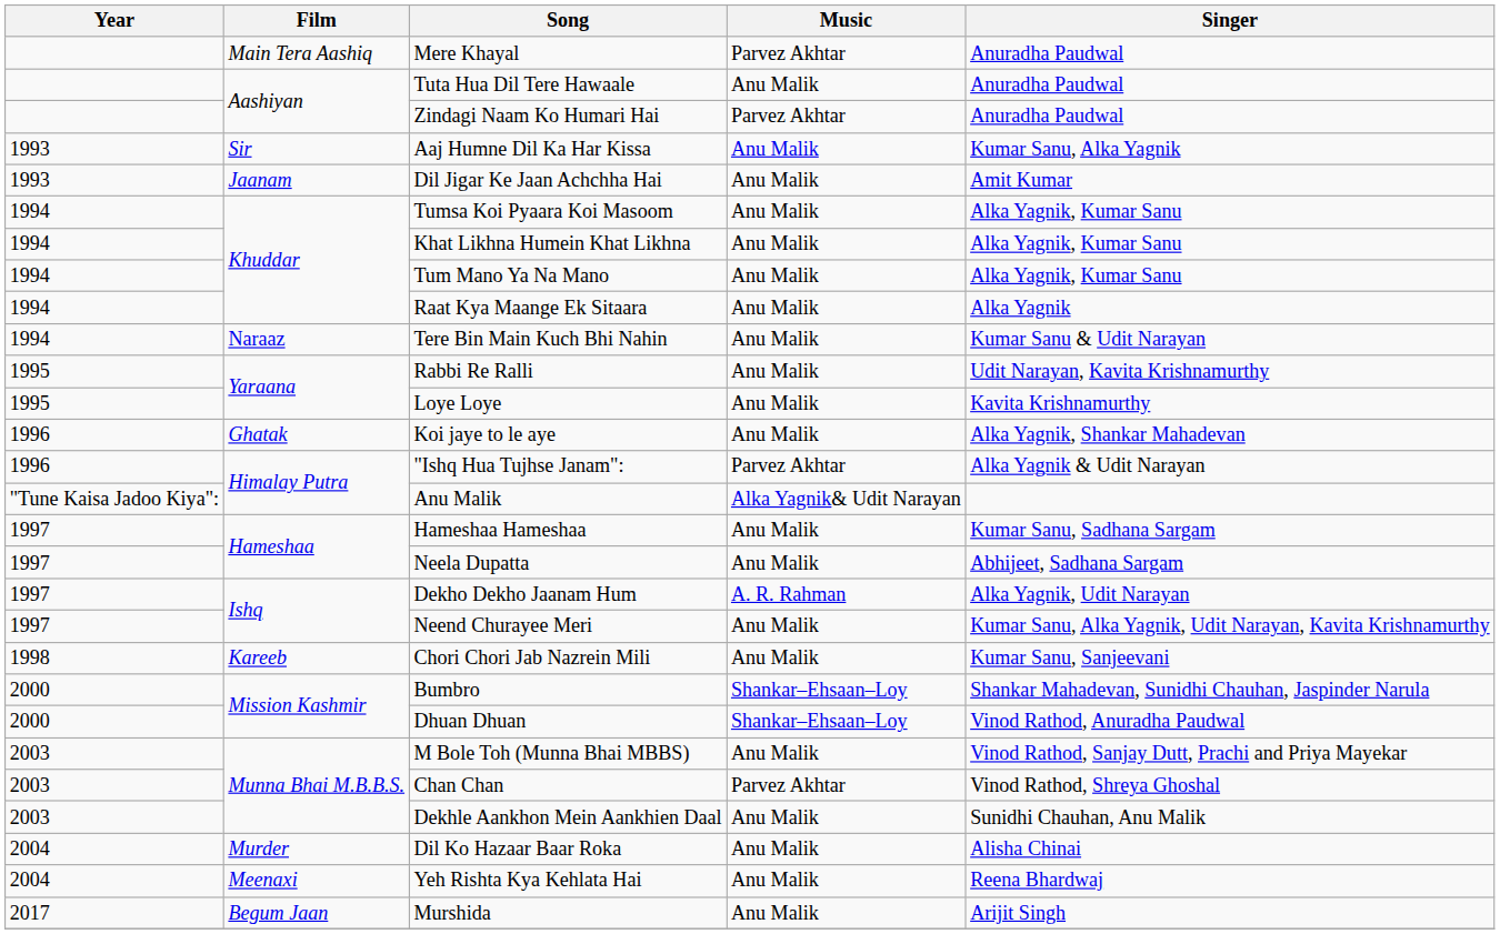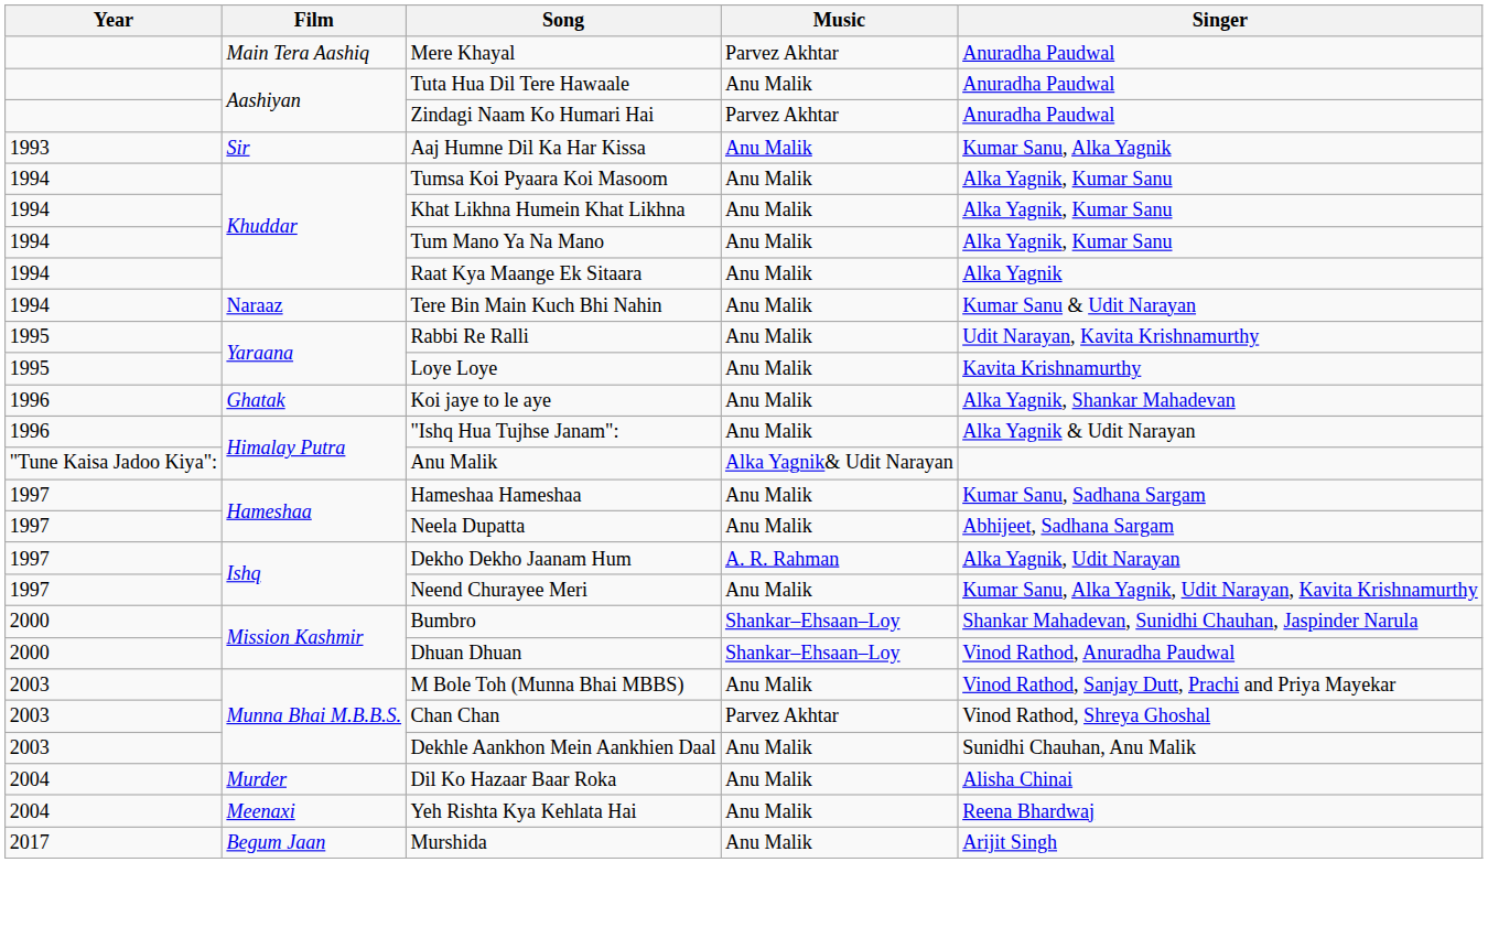- row: 1993 | Jaanam | Dil Jigar Ke Jaan Achchha Hai | Anu Malik | Amit Kumar
"Ishq Hua Tujhse Janam": | Music: Parvez Akhtar -> Anu Malik
- row: 1998 | Kareeb | Chori Chori Jab Nazrein Mili | Anu Malik | Kumar Sanu, Sanjeevani
